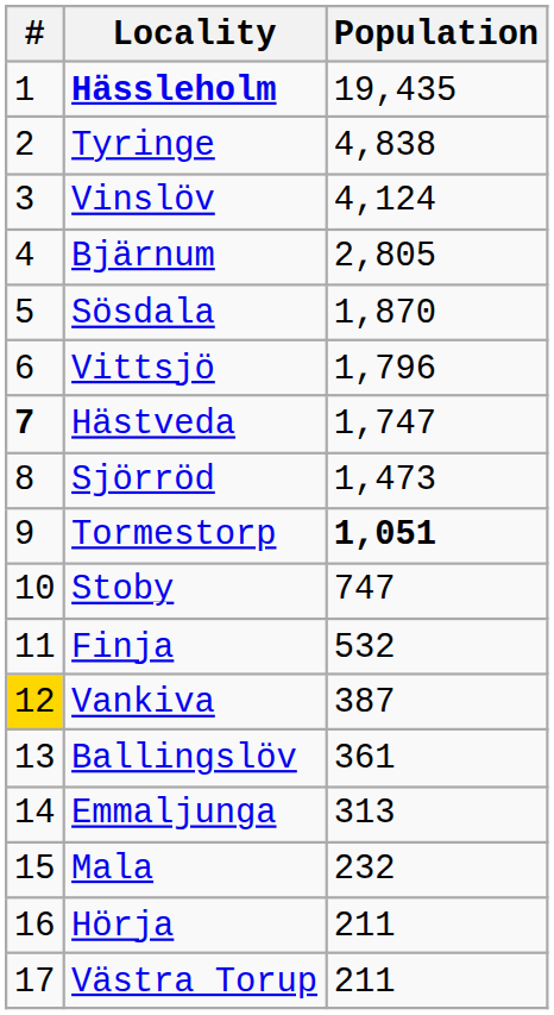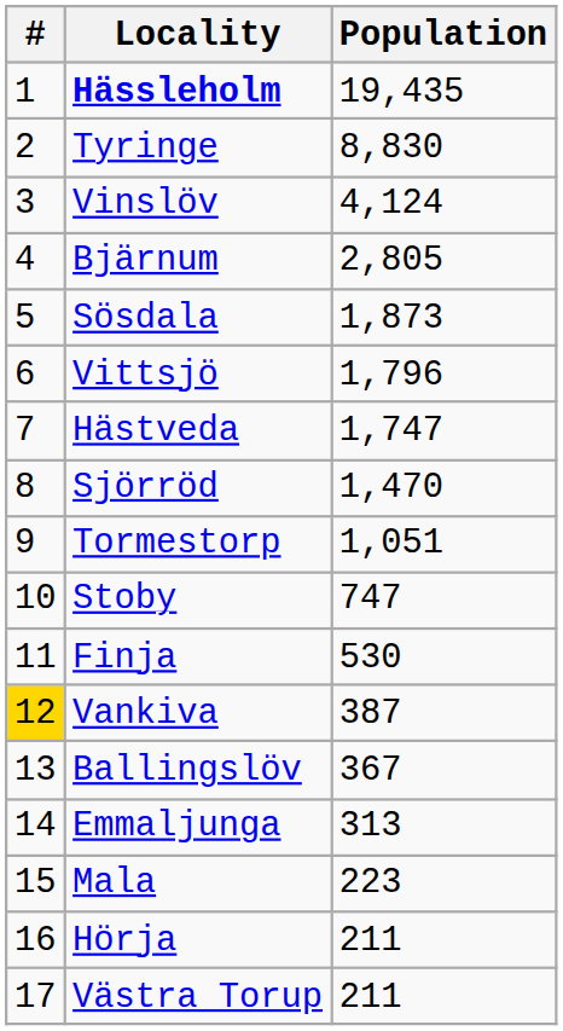Tyringe | Population: 4,838 -> 8,830
Sösdala | Population: 1,870 -> 1,873
Hästveda | #: bold -> normal
Sjörröd | Population: 1,473 -> 1,470
Tormestorp | Population: bold -> normal
Finja | Population: 532 -> 530
Ballingslöv | Population: 361 -> 367
Mala | Population: 232 -> 223
